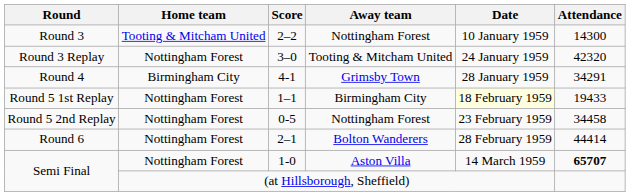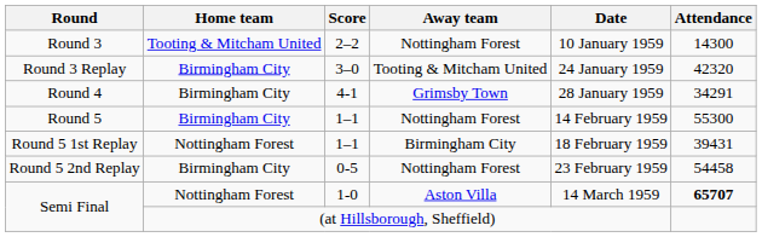Round 3 Replay | Home team: Nottingham Forest -> Birmingham City
+ row: Round 5 | Birmingham City | 1–1 | Nottingham Forest | 14 February 1959 | 55300
Round 5 1st Replay | Date: lightyellow background -> no background
Round 5 1st Replay | Attendance: 19433 -> 39431
Round 5 2nd Replay | Home team: Nottingham Forest -> Birmingham City
Round 5 2nd Replay | Attendance: 34458 -> 54458
- row: Round 6 | Nottingham Forest | 2–1 | Bolton Wanderers | 28 February 1959 | 44414
